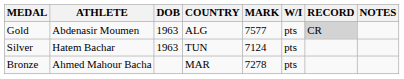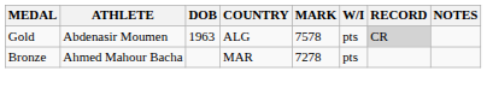Gold | MARK: 7577 -> 7578
- row: Silver | Hatem Bachar | 1963 | TUN | 7124 | pts
